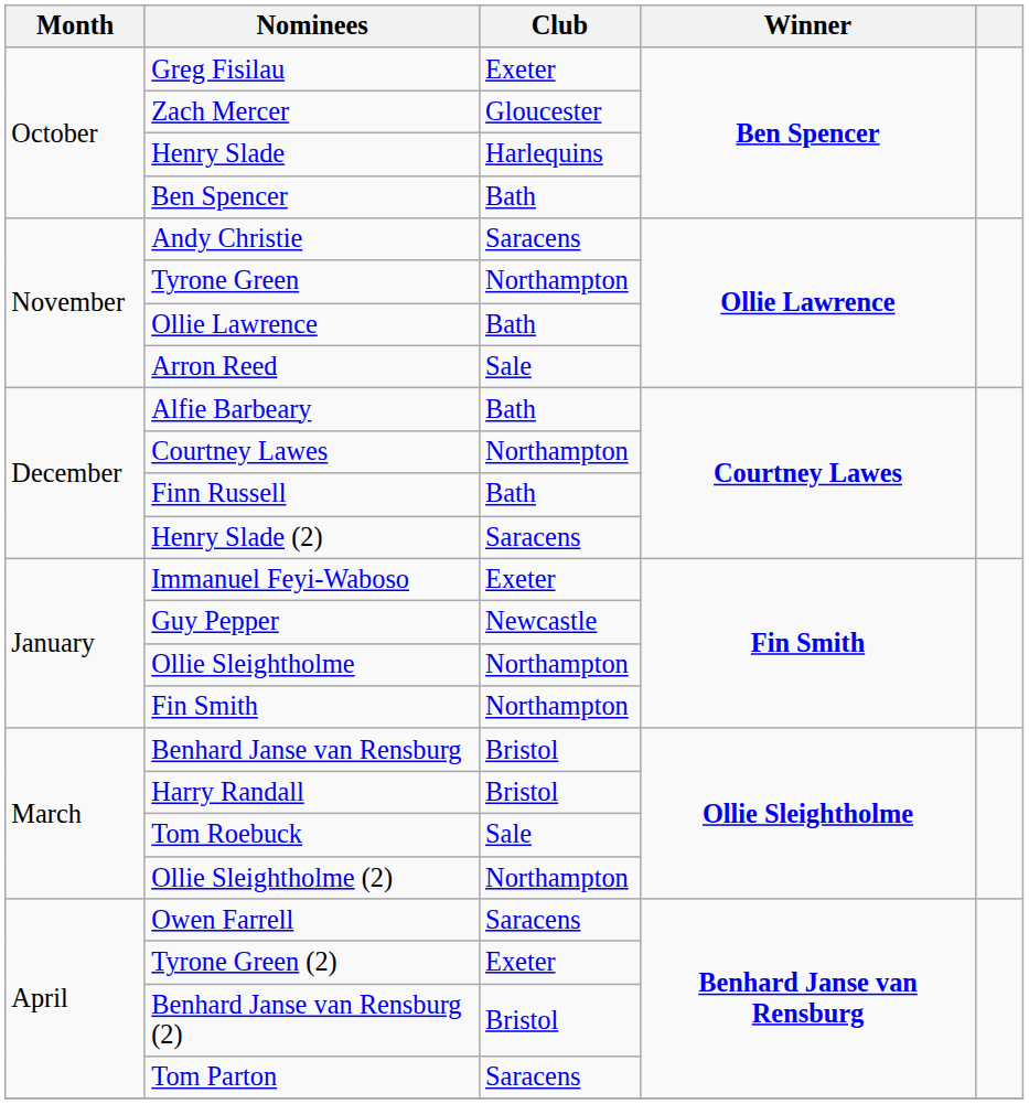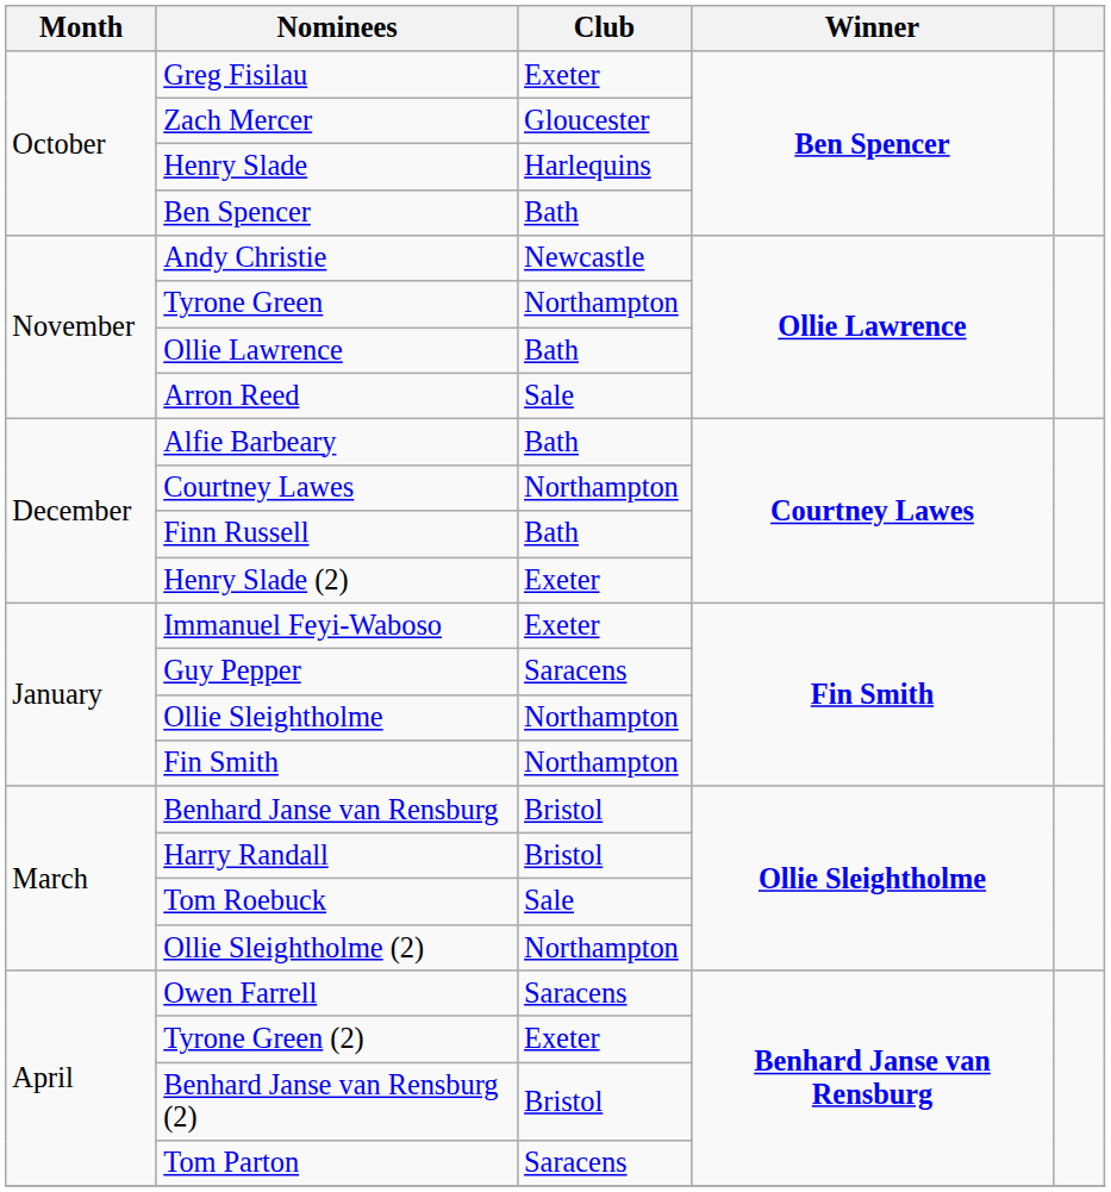Andy Christie | Club: Saracens -> Newcastle
Henry Slade (2) | Club: Saracens -> Exeter
Guy Pepper | Club: Newcastle -> Saracens
